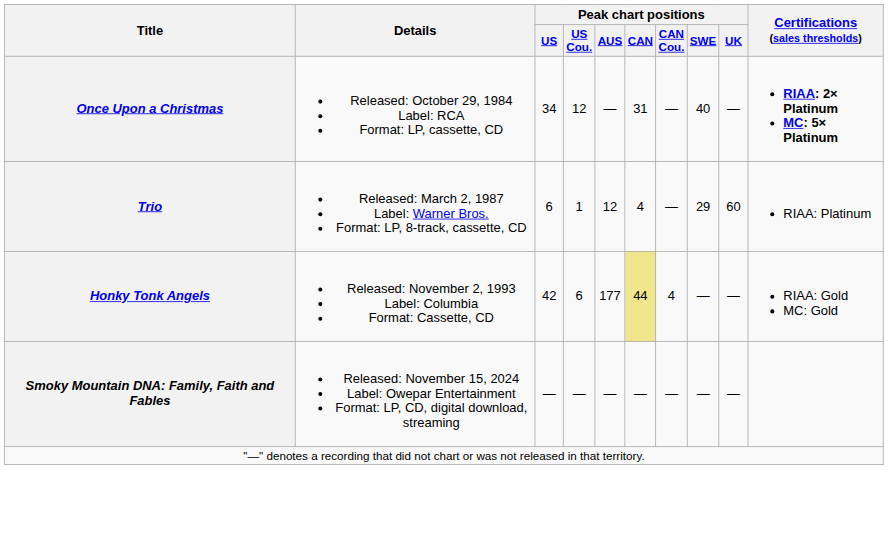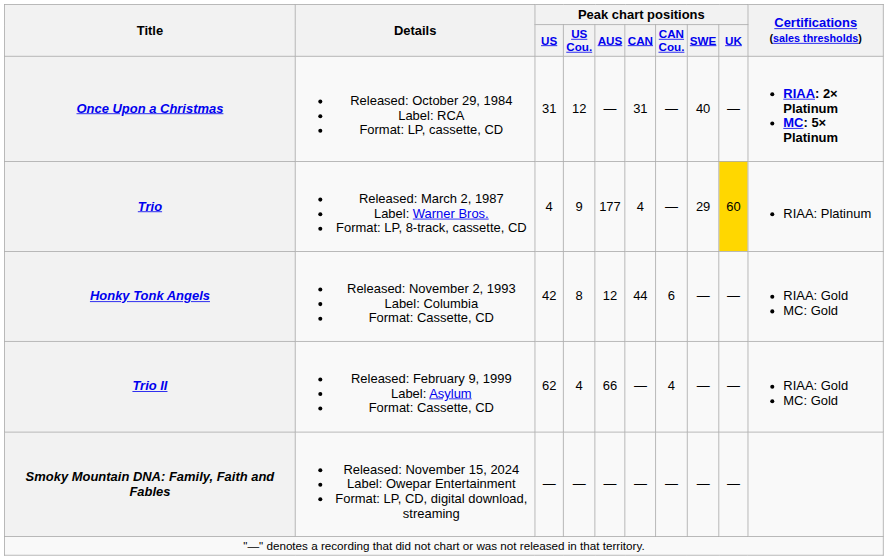Once Upon a Christmas | Peak chart positions / US: 34 -> 31
Trio | Peak chart positions / US: 6 -> 4
Trio | Peak chart positions / US Cou.: 1 -> 9
Trio | Peak chart positions / AUS: 12 -> 177
Trio | Peak chart positions / UK: no background -> gold background
Honky Tonk Angels | Peak chart positions / US Cou.: 6 -> 8
Honky Tonk Angels | Peak chart positions / AUS: 177 -> 12
Honky Tonk Angels | Peak chart positions / CAN: khaki background -> no background
Honky Tonk Angels | Peak chart positions / CAN Cou.: 4 -> 6
+ row: Trio II | Released: February 9, 1999 Label: Asylum Format: Cassette, CD | 62 | 4 | 66 | — | 4 | — | — | RIAA: Gold MC: Gold
